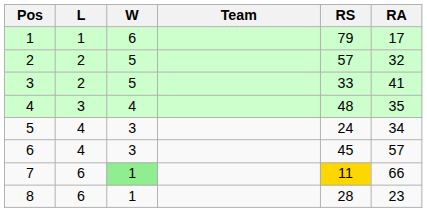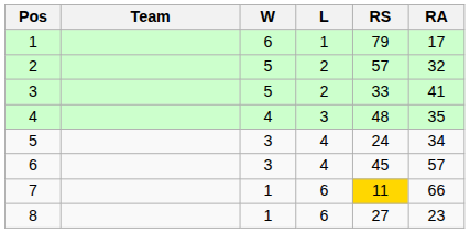columns swapped: Team <-> L
7 | W: lightgreen background -> no background
8 | RS: 28 -> 27
